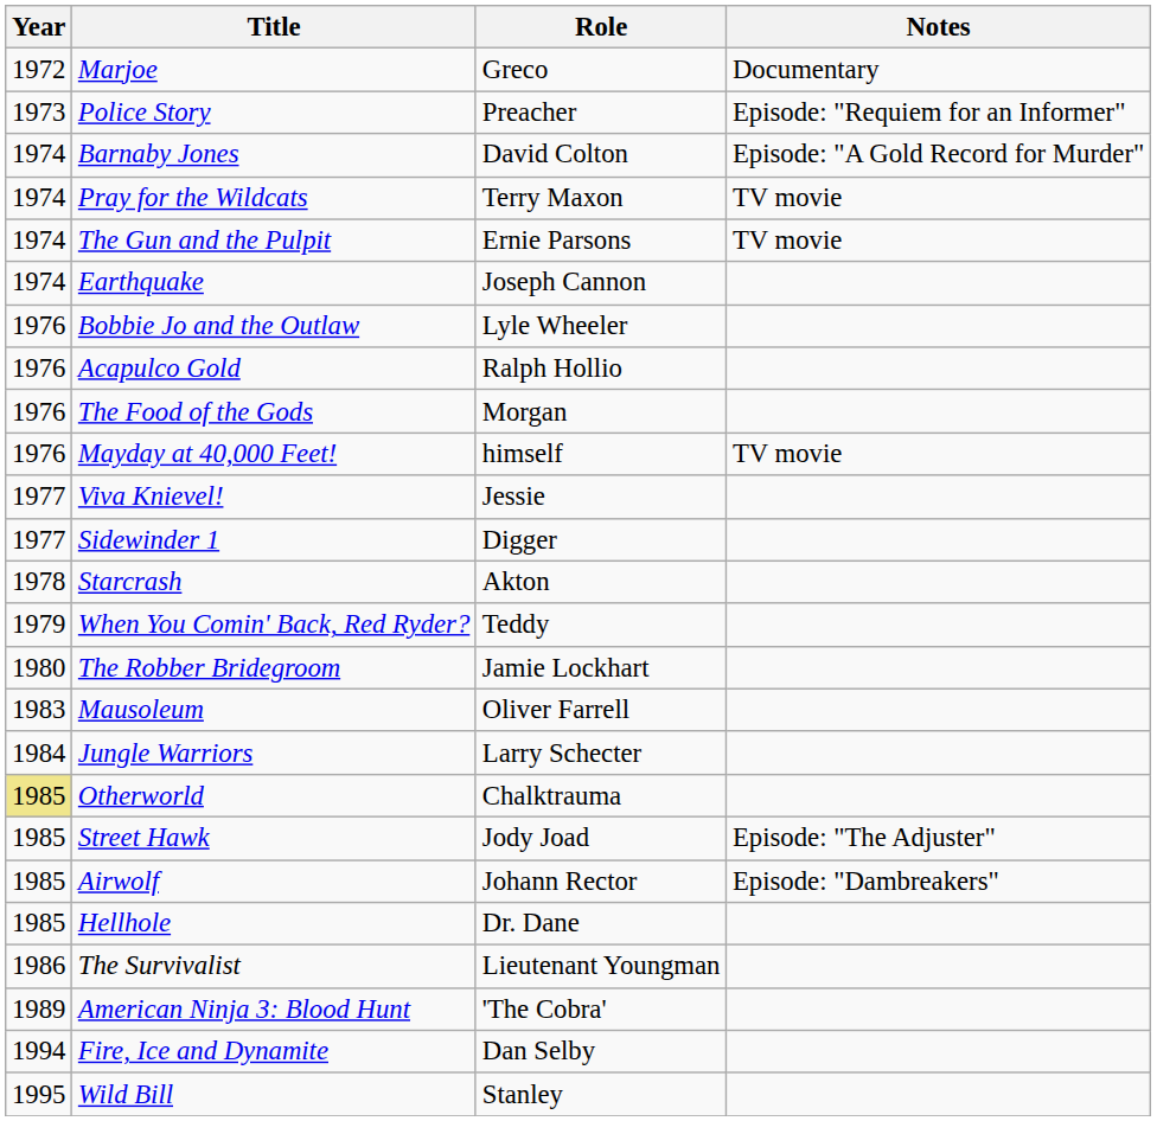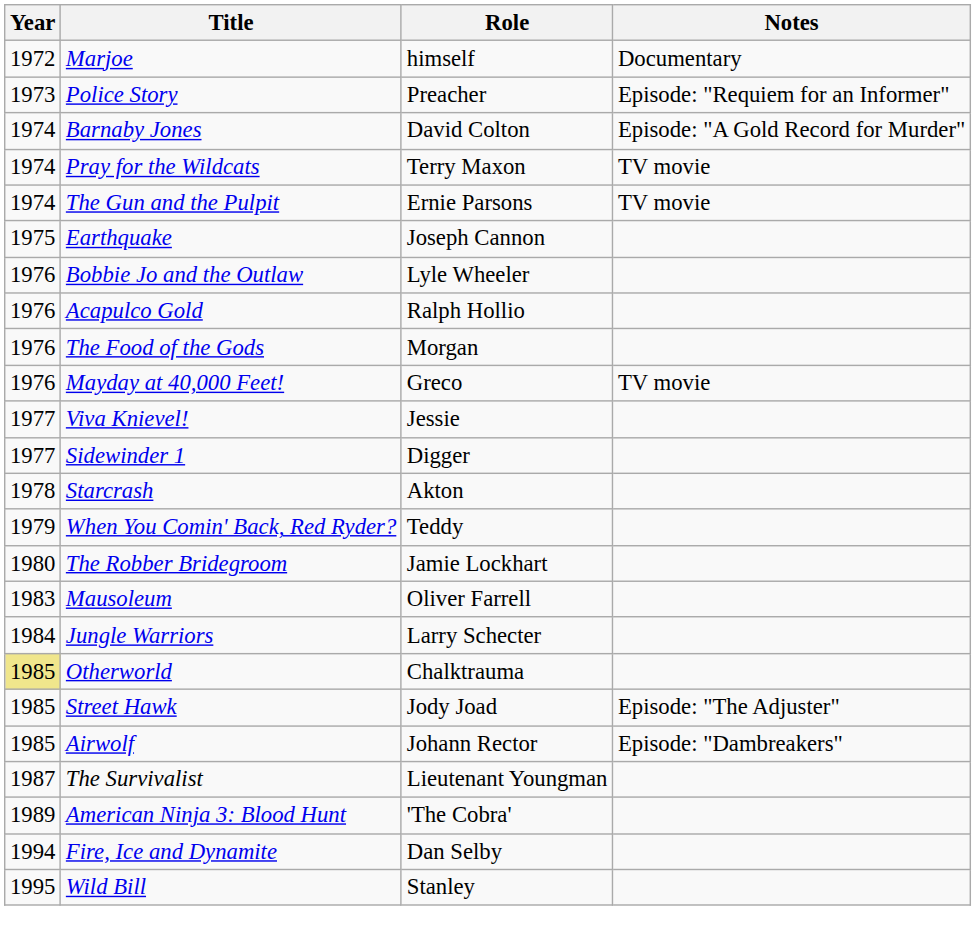Marjoe | Role: Greco -> himself
Earthquake | Year: 1974 -> 1975
Mayday at 40,000 Feet! | Role: himself -> Greco
- row: 1985 | Hellhole | Dr. Dane
The Survivalist | Year: 1986 -> 1987
